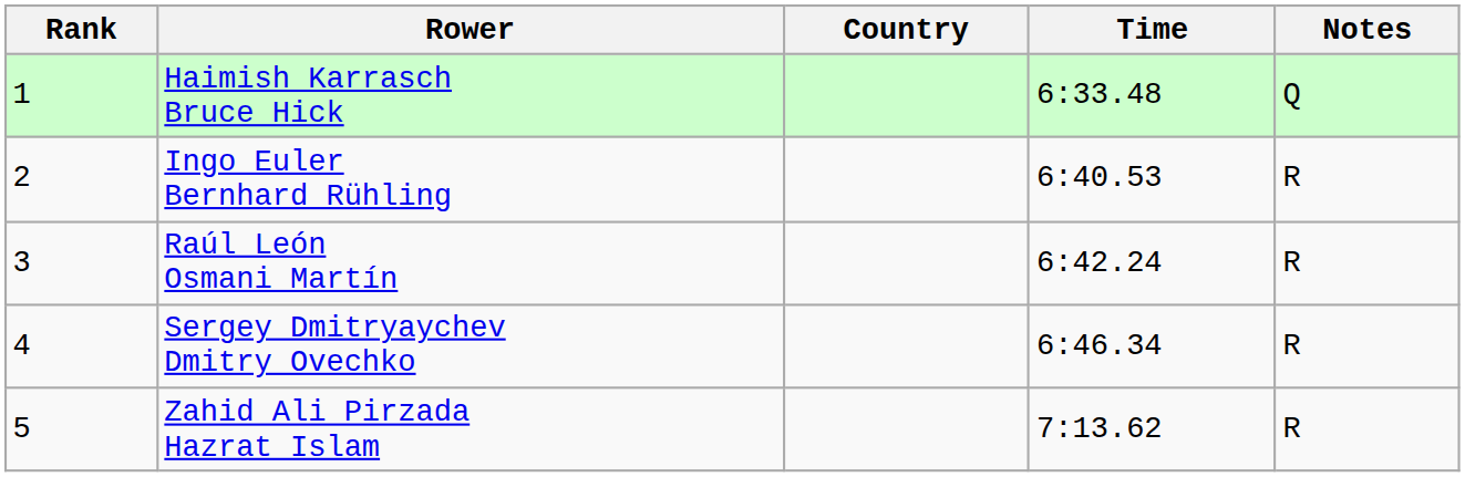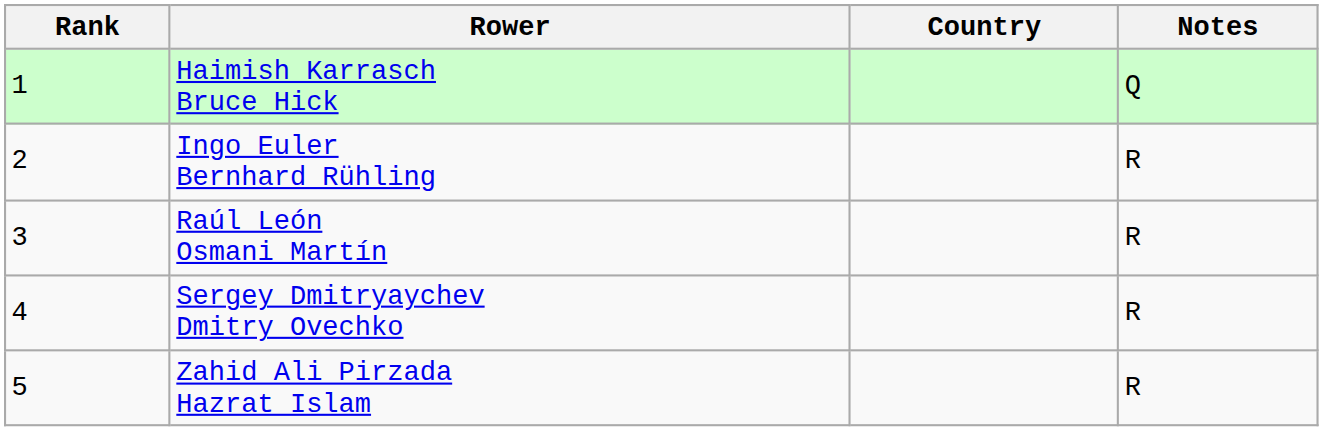- column: Time | 6:33.48 | 6:40.53 | 6:42.24 | 6:46.34 | 7:13.62
